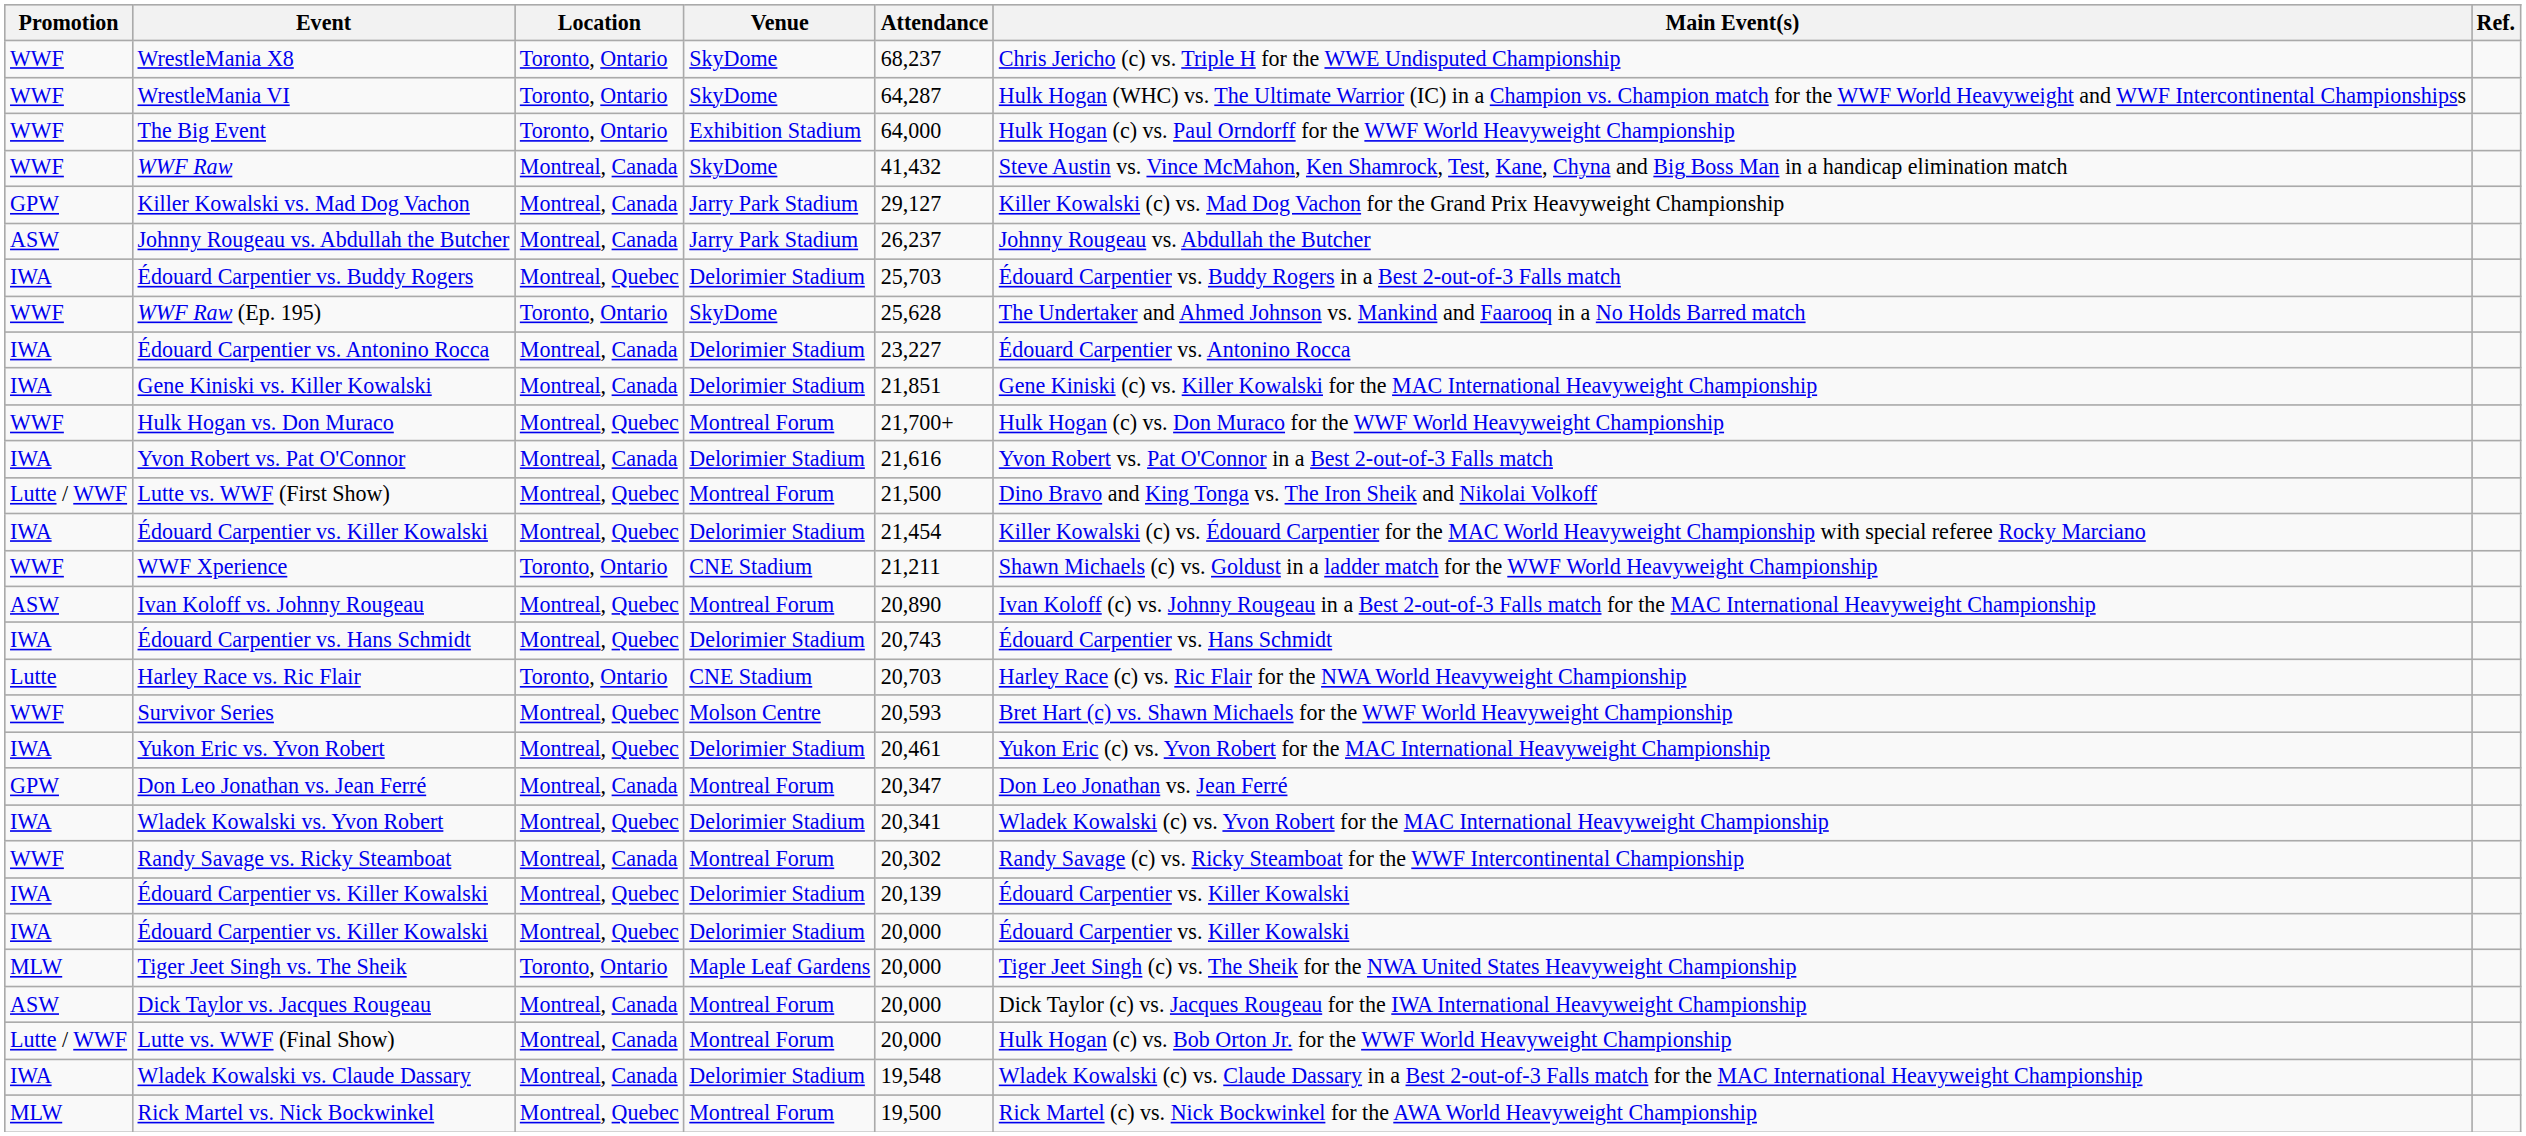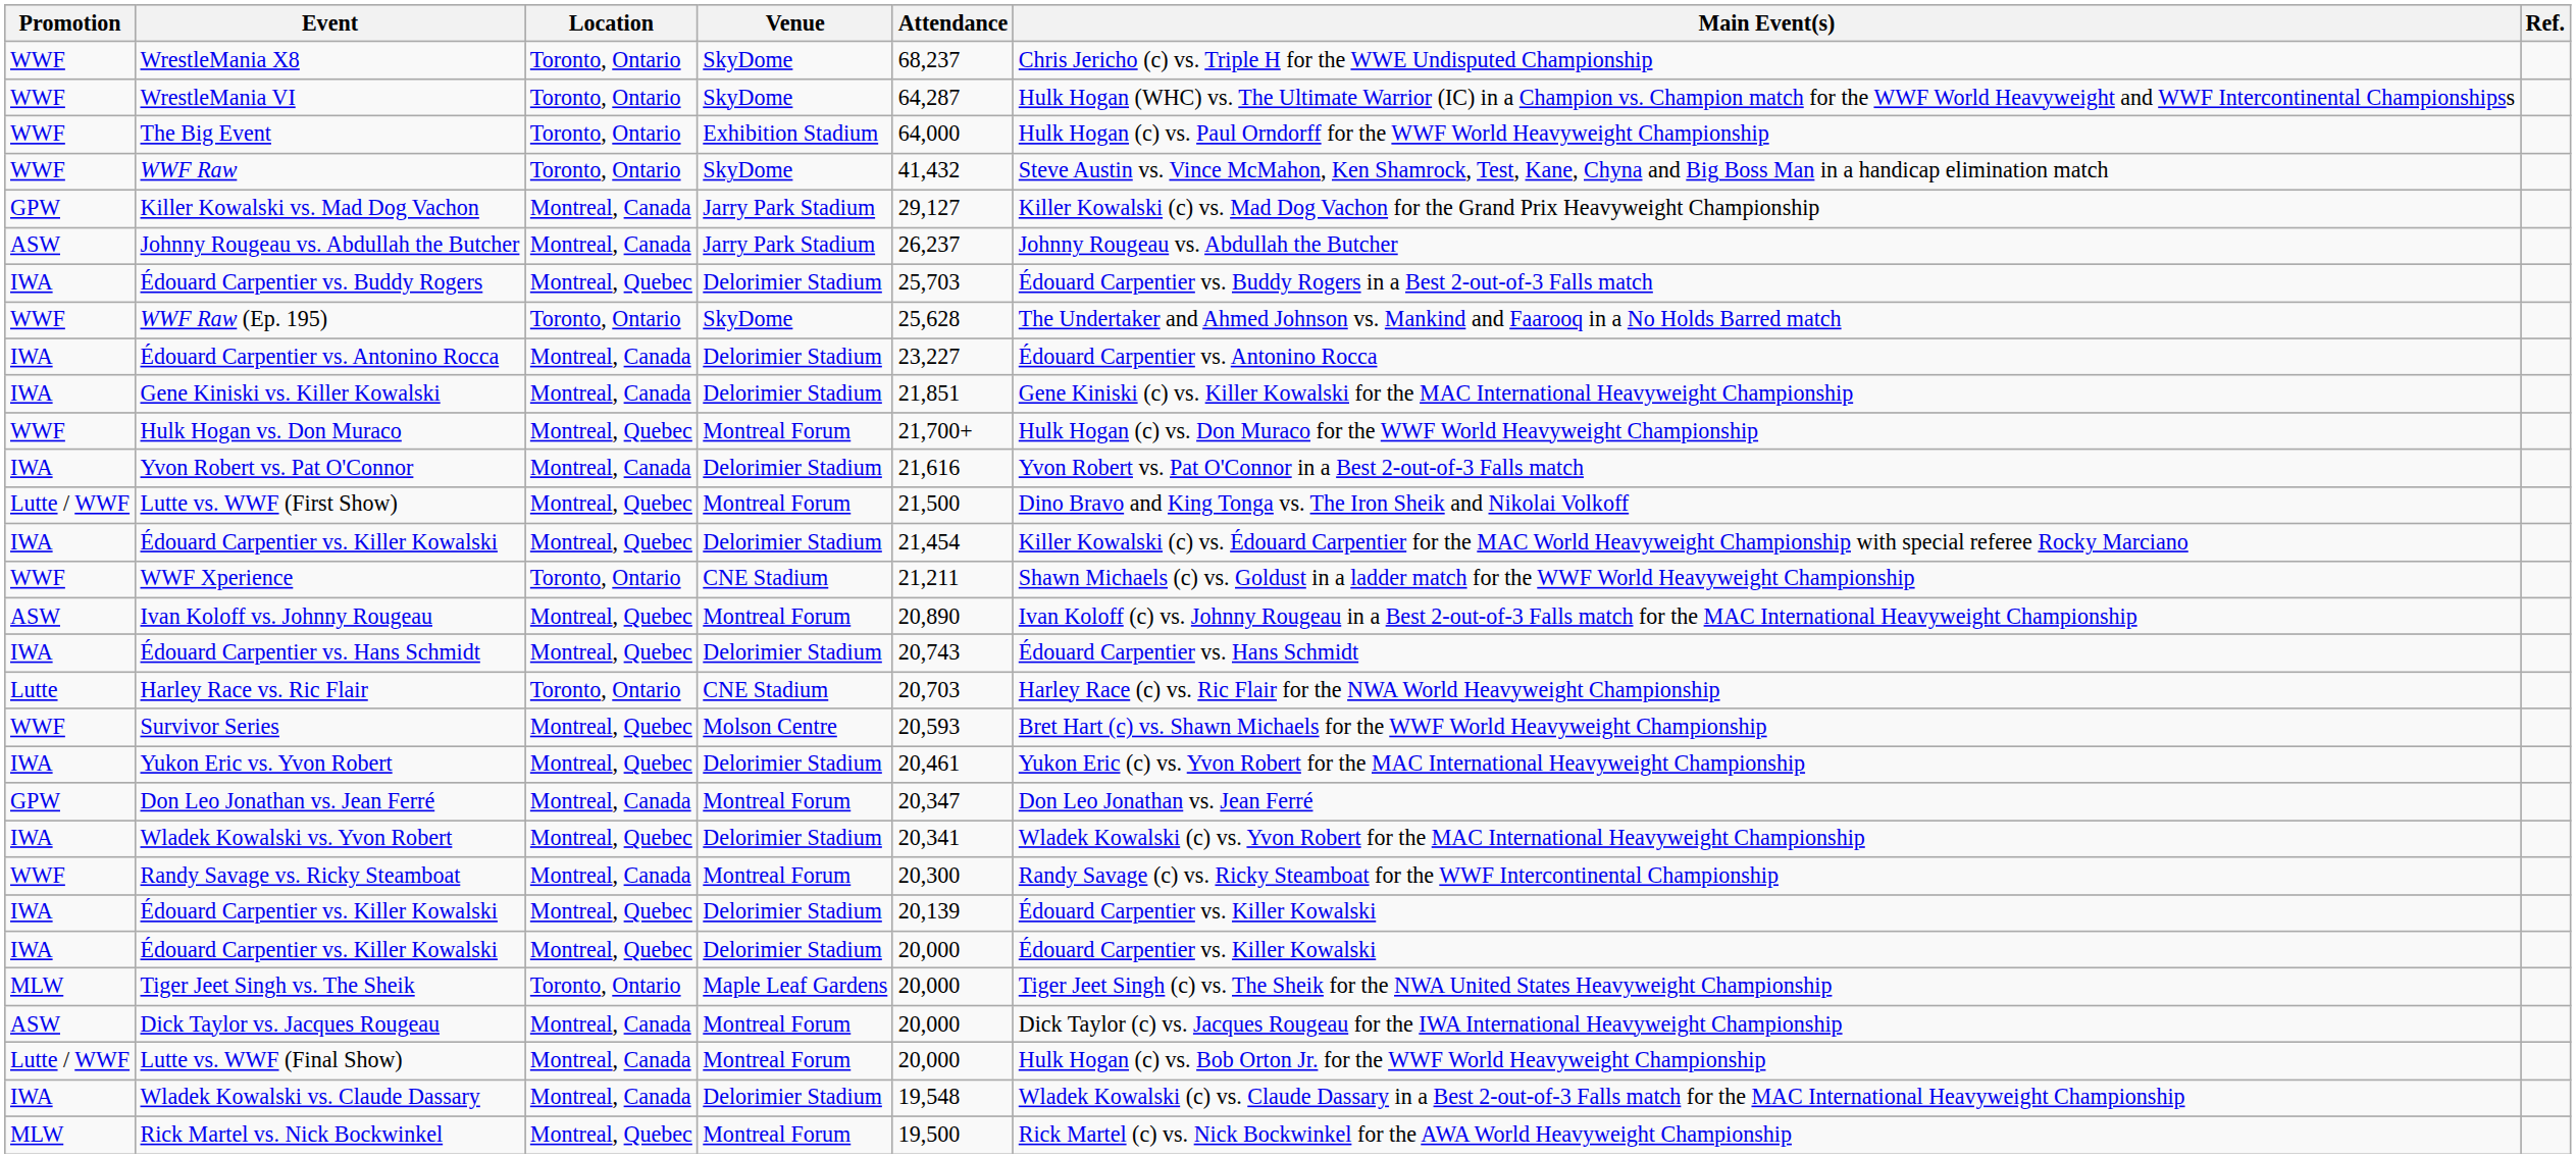WWF Raw | Location: Montreal, Canada -> Toronto, Ontario
Randy Savage vs. Ricky Steamboat | Attendance: 20,302 -> 20,300
